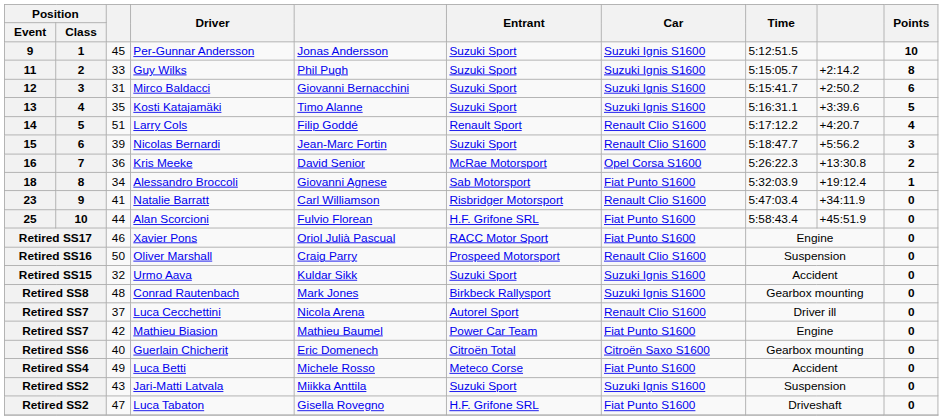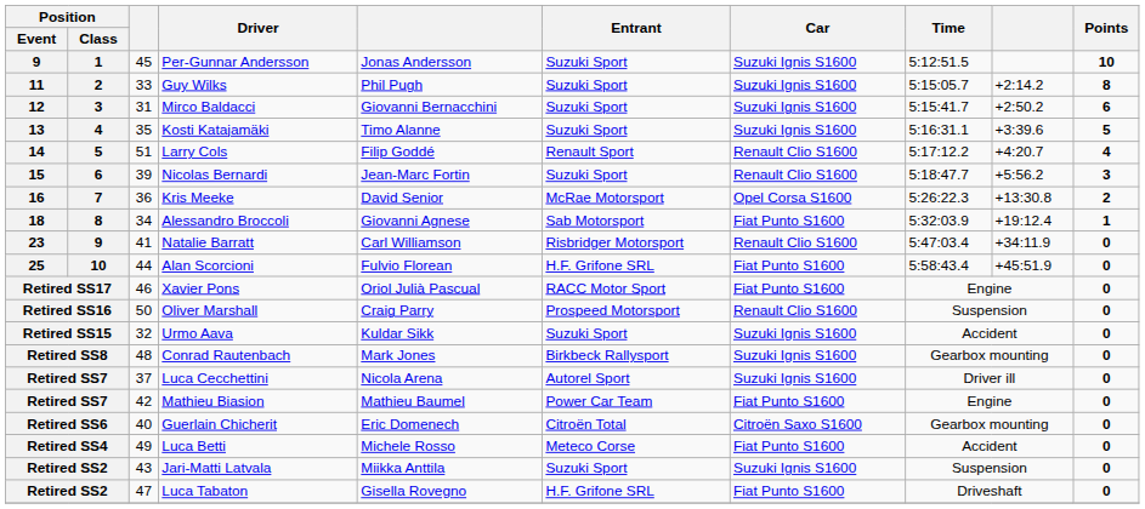Luca Cecchettini | Car: Renault Clio S1600 -> Suzuki Ignis S1600
